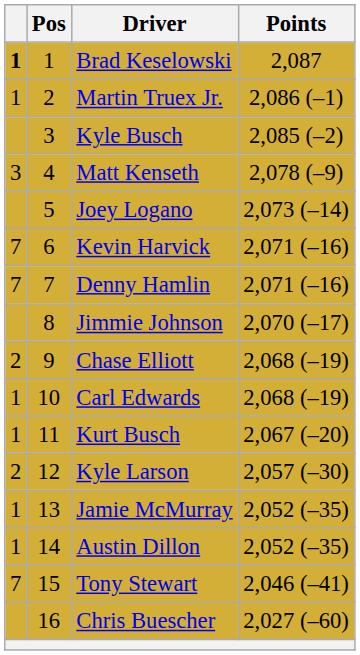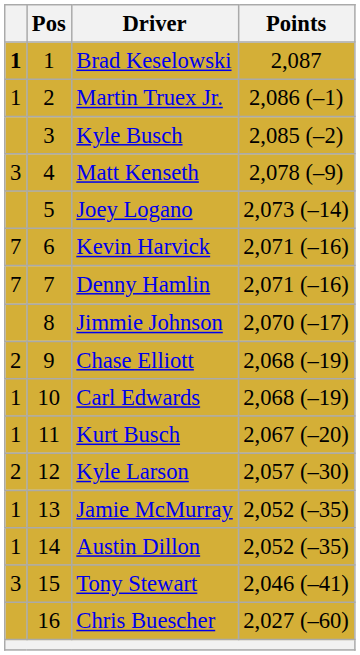Tony Stewart | column 1: 7 -> 3
